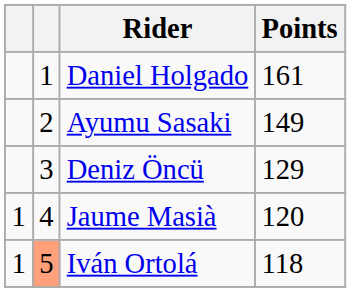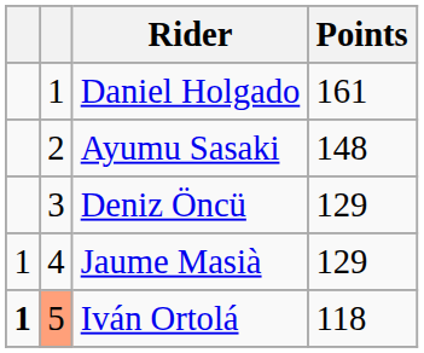Ayumu Sasaki | Points: 149 -> 148
Jaume Masià | Points: 120 -> 129
Iván Ortolá | column 1: normal -> bold
